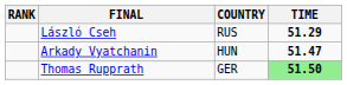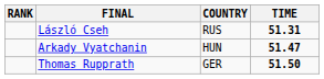László Cseh | TIME: 51.29 -> 51.31
Thomas Rupprath | TIME: lightgreen background -> no background
